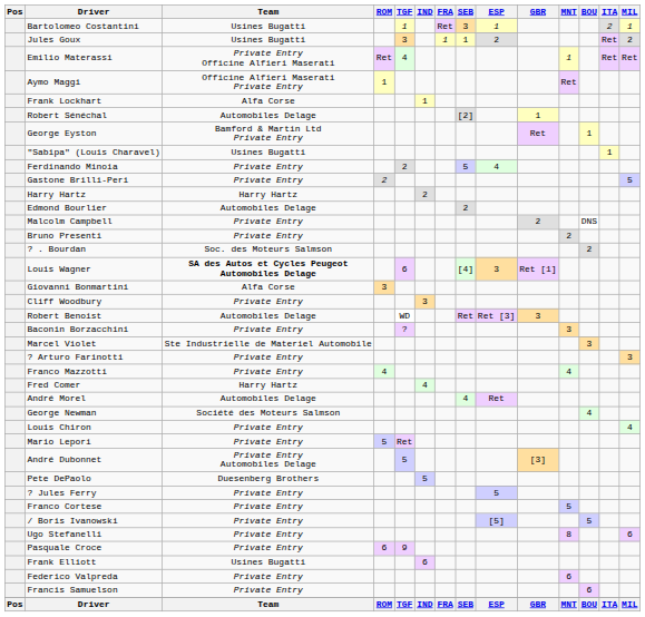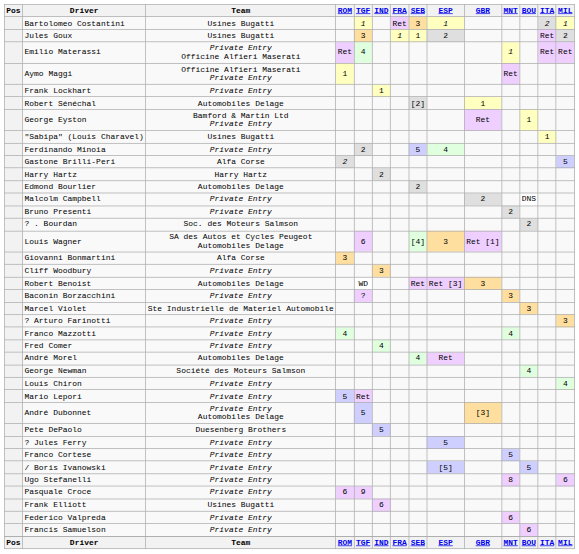Frank Lockhart | Team: Alfa Corse -> Private Entry
Gastone Brilli-Peri | Team: Private Entry -> Alfa Corse
Louis Wagner | Team: bold -> normal
Fred Comer | Team: Harry Hartz -> Private Entry
